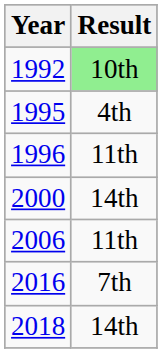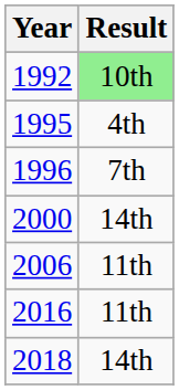1996 | Result: 11th -> 7th
2016 | Result: 7th -> 11th
